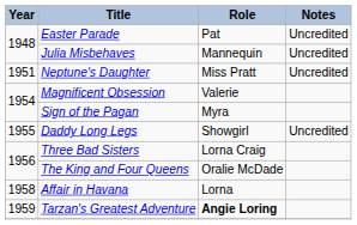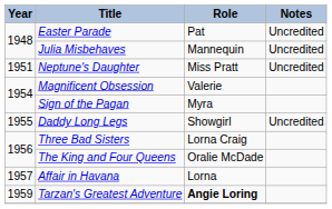Affair in Havana | Year: 1958 -> 1957
